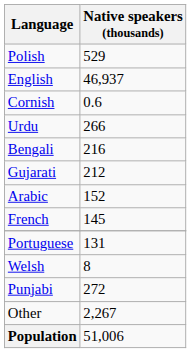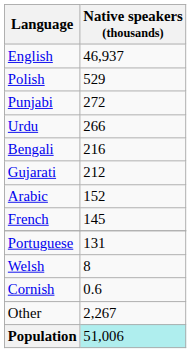rows swapped: English <-> Polish
rows swapped: Punjabi <-> Cornish
Population | Native speakers (thousands): no background -> paleturquoise background
